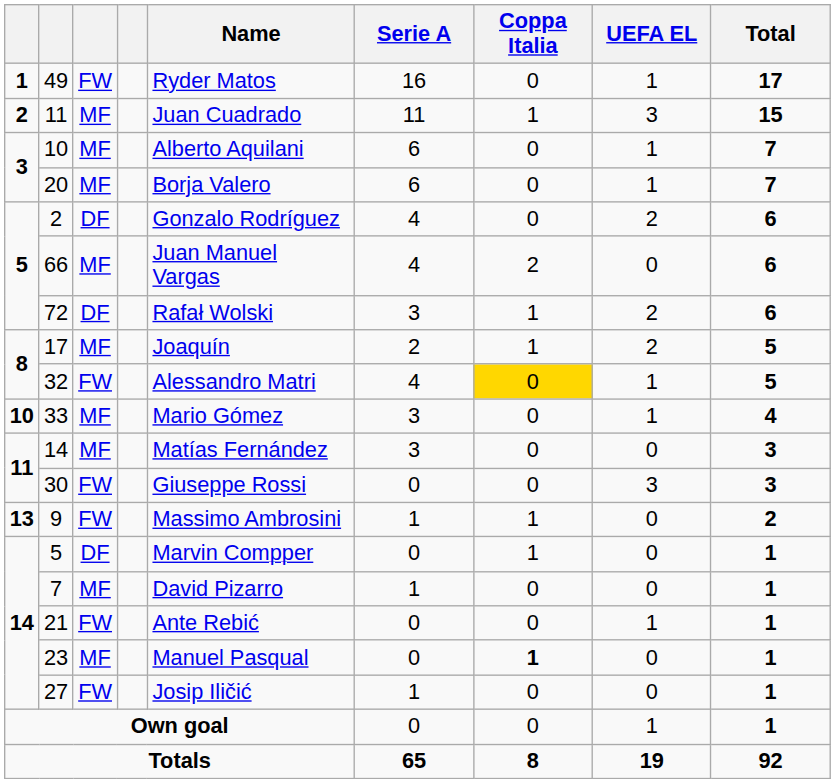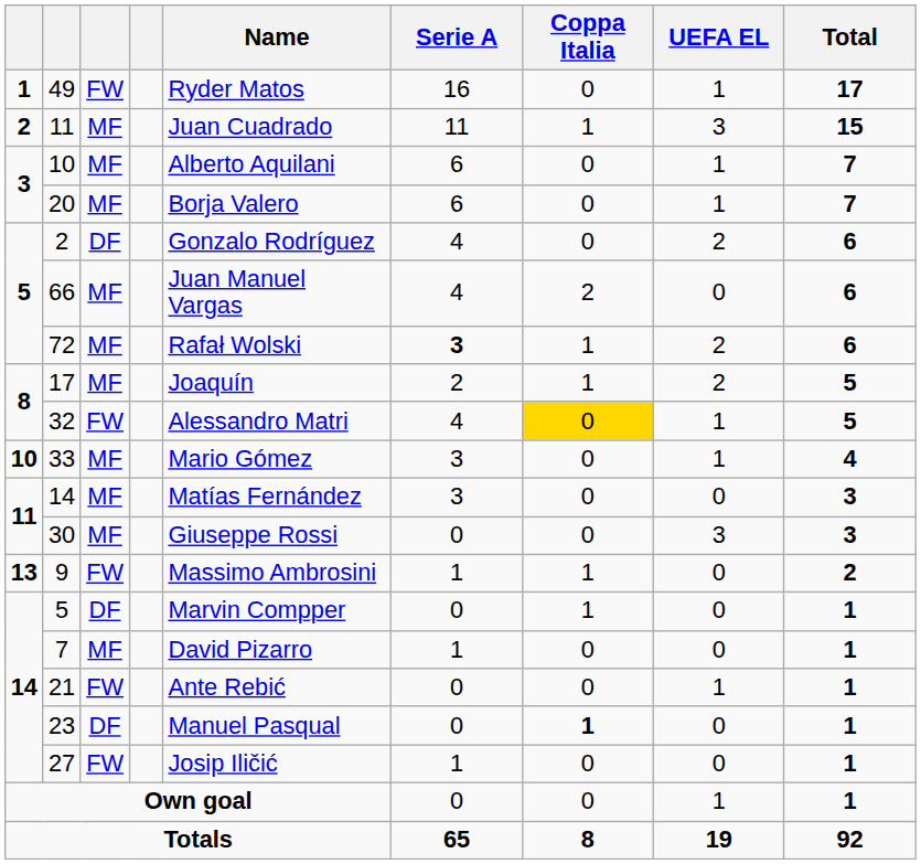72 | column 3: DF -> MF
72 | Serie A: normal -> bold
30 | column 3: FW -> MF
23 | column 3: MF -> DF
